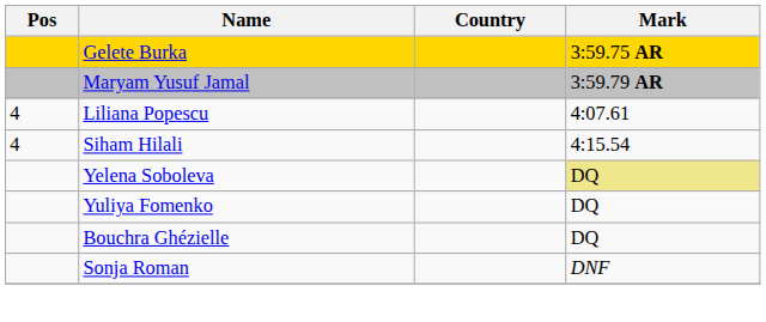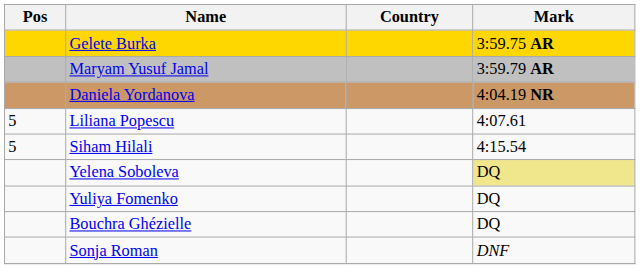+ row: Daniela Yordanova | 4:04.19 NR
Liliana Popescu | Pos: 4 -> 5
Siham Hilali | Pos: 4 -> 5
